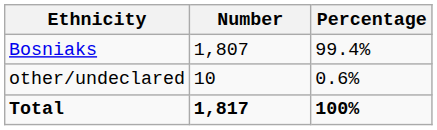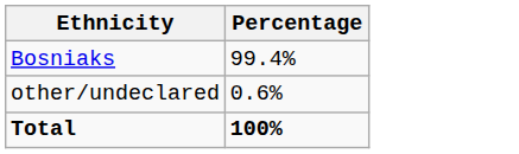- column: Number | 1,807 | 10 | 1,817
